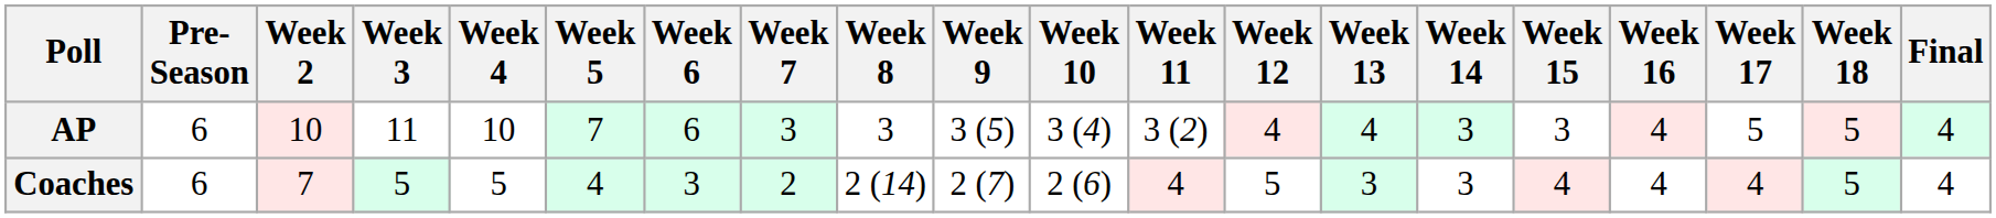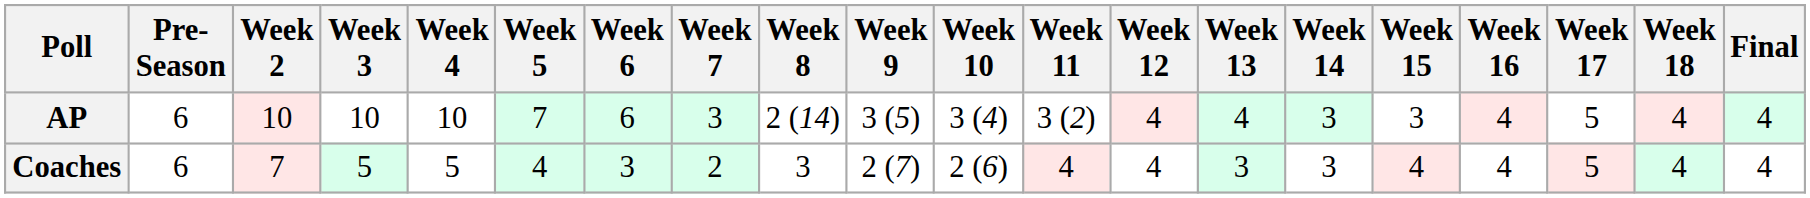AP | Week 3: 11 -> 10
AP | Week 8: 3 -> 2 (14)
AP | Week 18: 5 -> 4
Coaches | Week 8: 2 (14) -> 3
Coaches | Week 12: 5 -> 4
Coaches | Week 17: 4 -> 5
Coaches | Week 18: 5 -> 4
